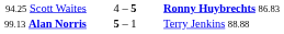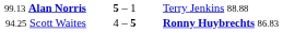rows swapped: 94.25 Scott Waites <-> 99.13 Alan Norris
